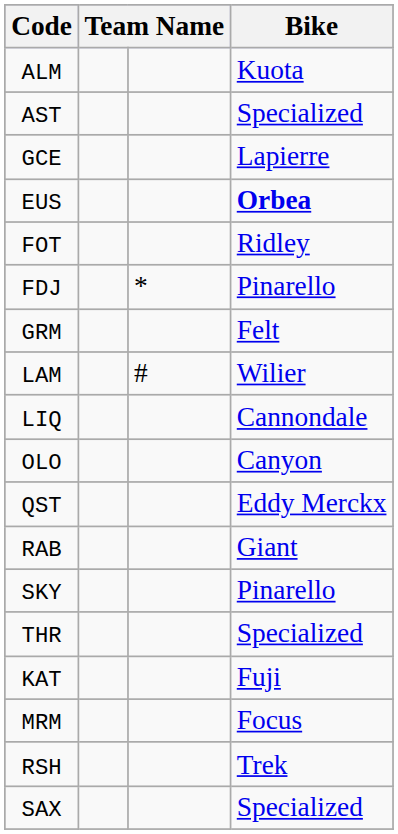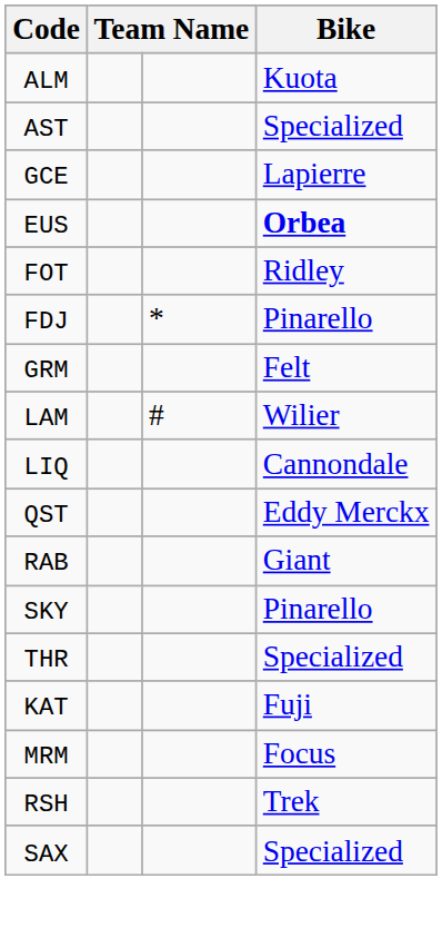- row: OLO | Canyon
